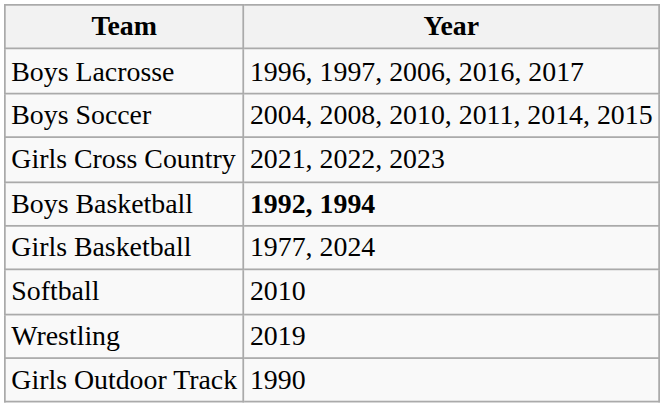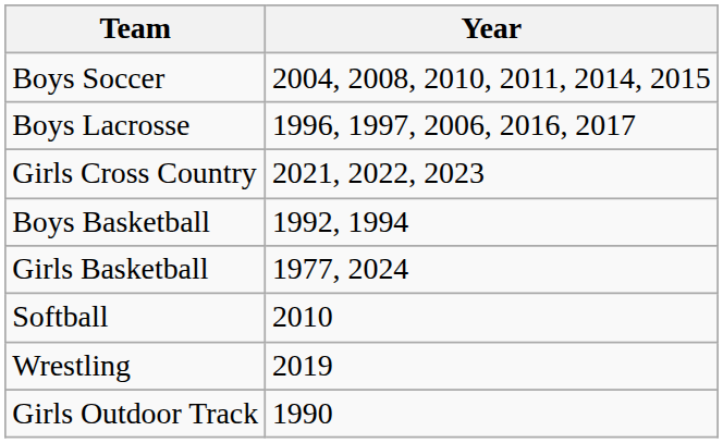rows swapped: Boys Soccer <-> Boys Lacrosse
Boys Basketball | Year: bold -> normal
